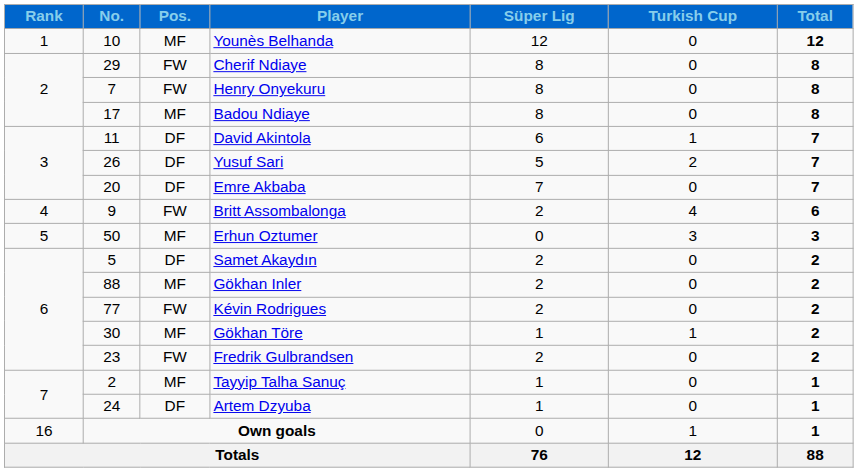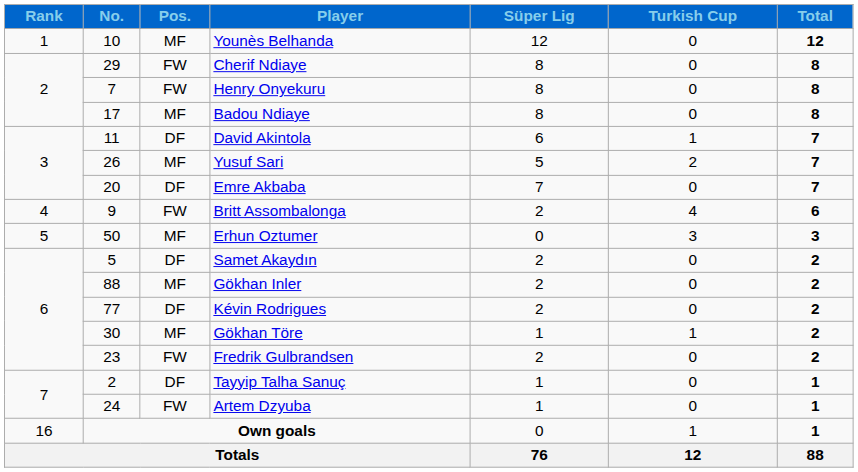Yusuf Sari | Pos.: DF -> MF
Kévin Rodrigues | Pos.: FW -> DF
Tayyip Talha Sanuç | Pos.: MF -> DF
Artem Dzyuba | Pos.: DF -> FW
